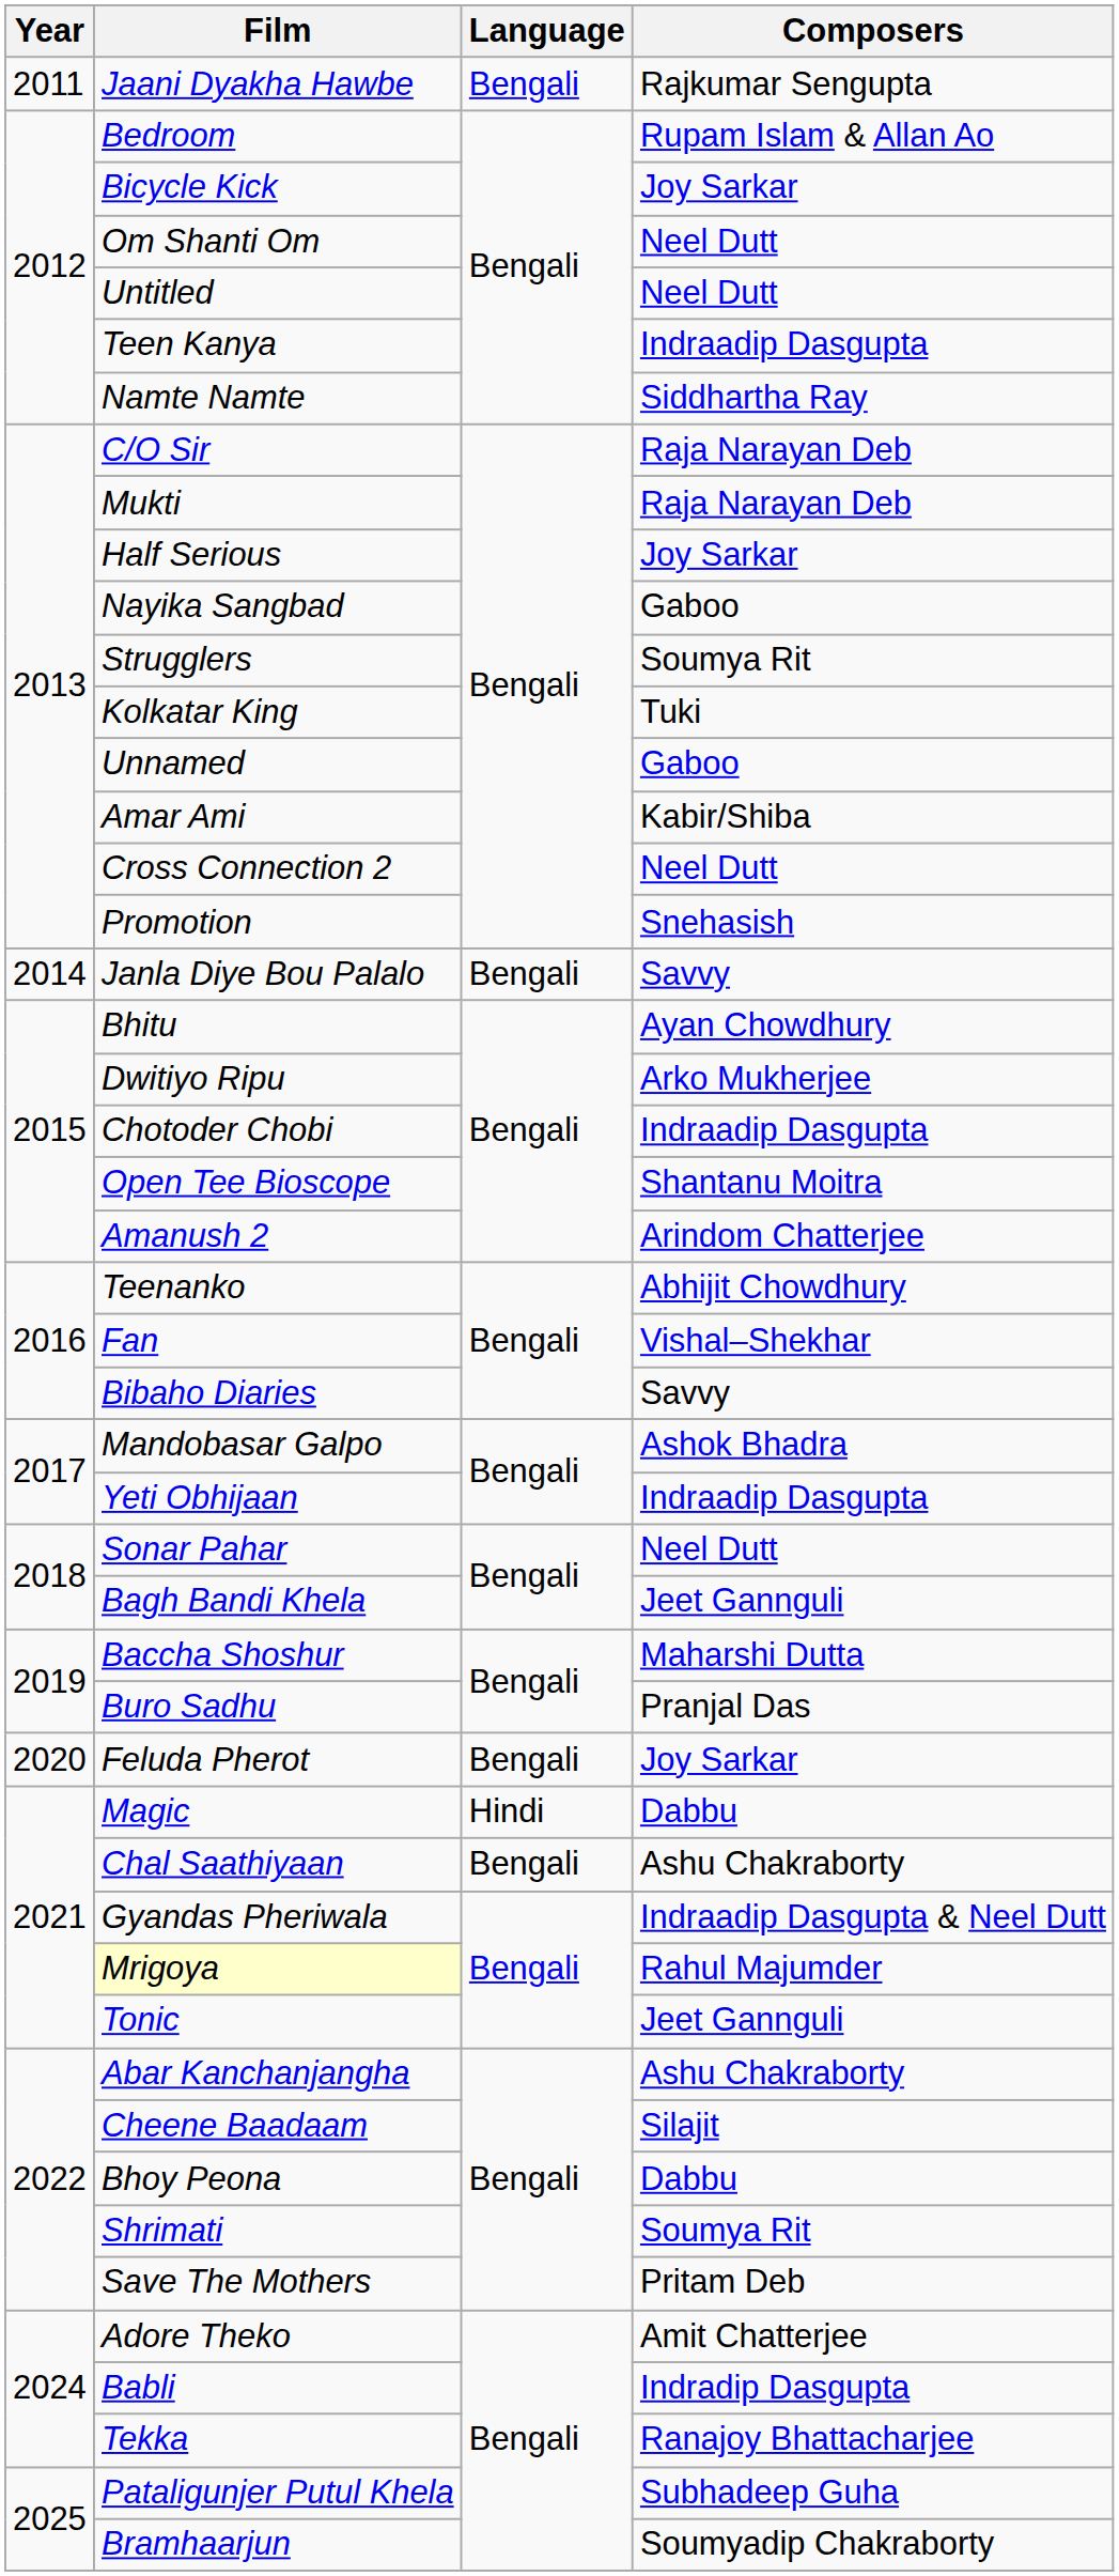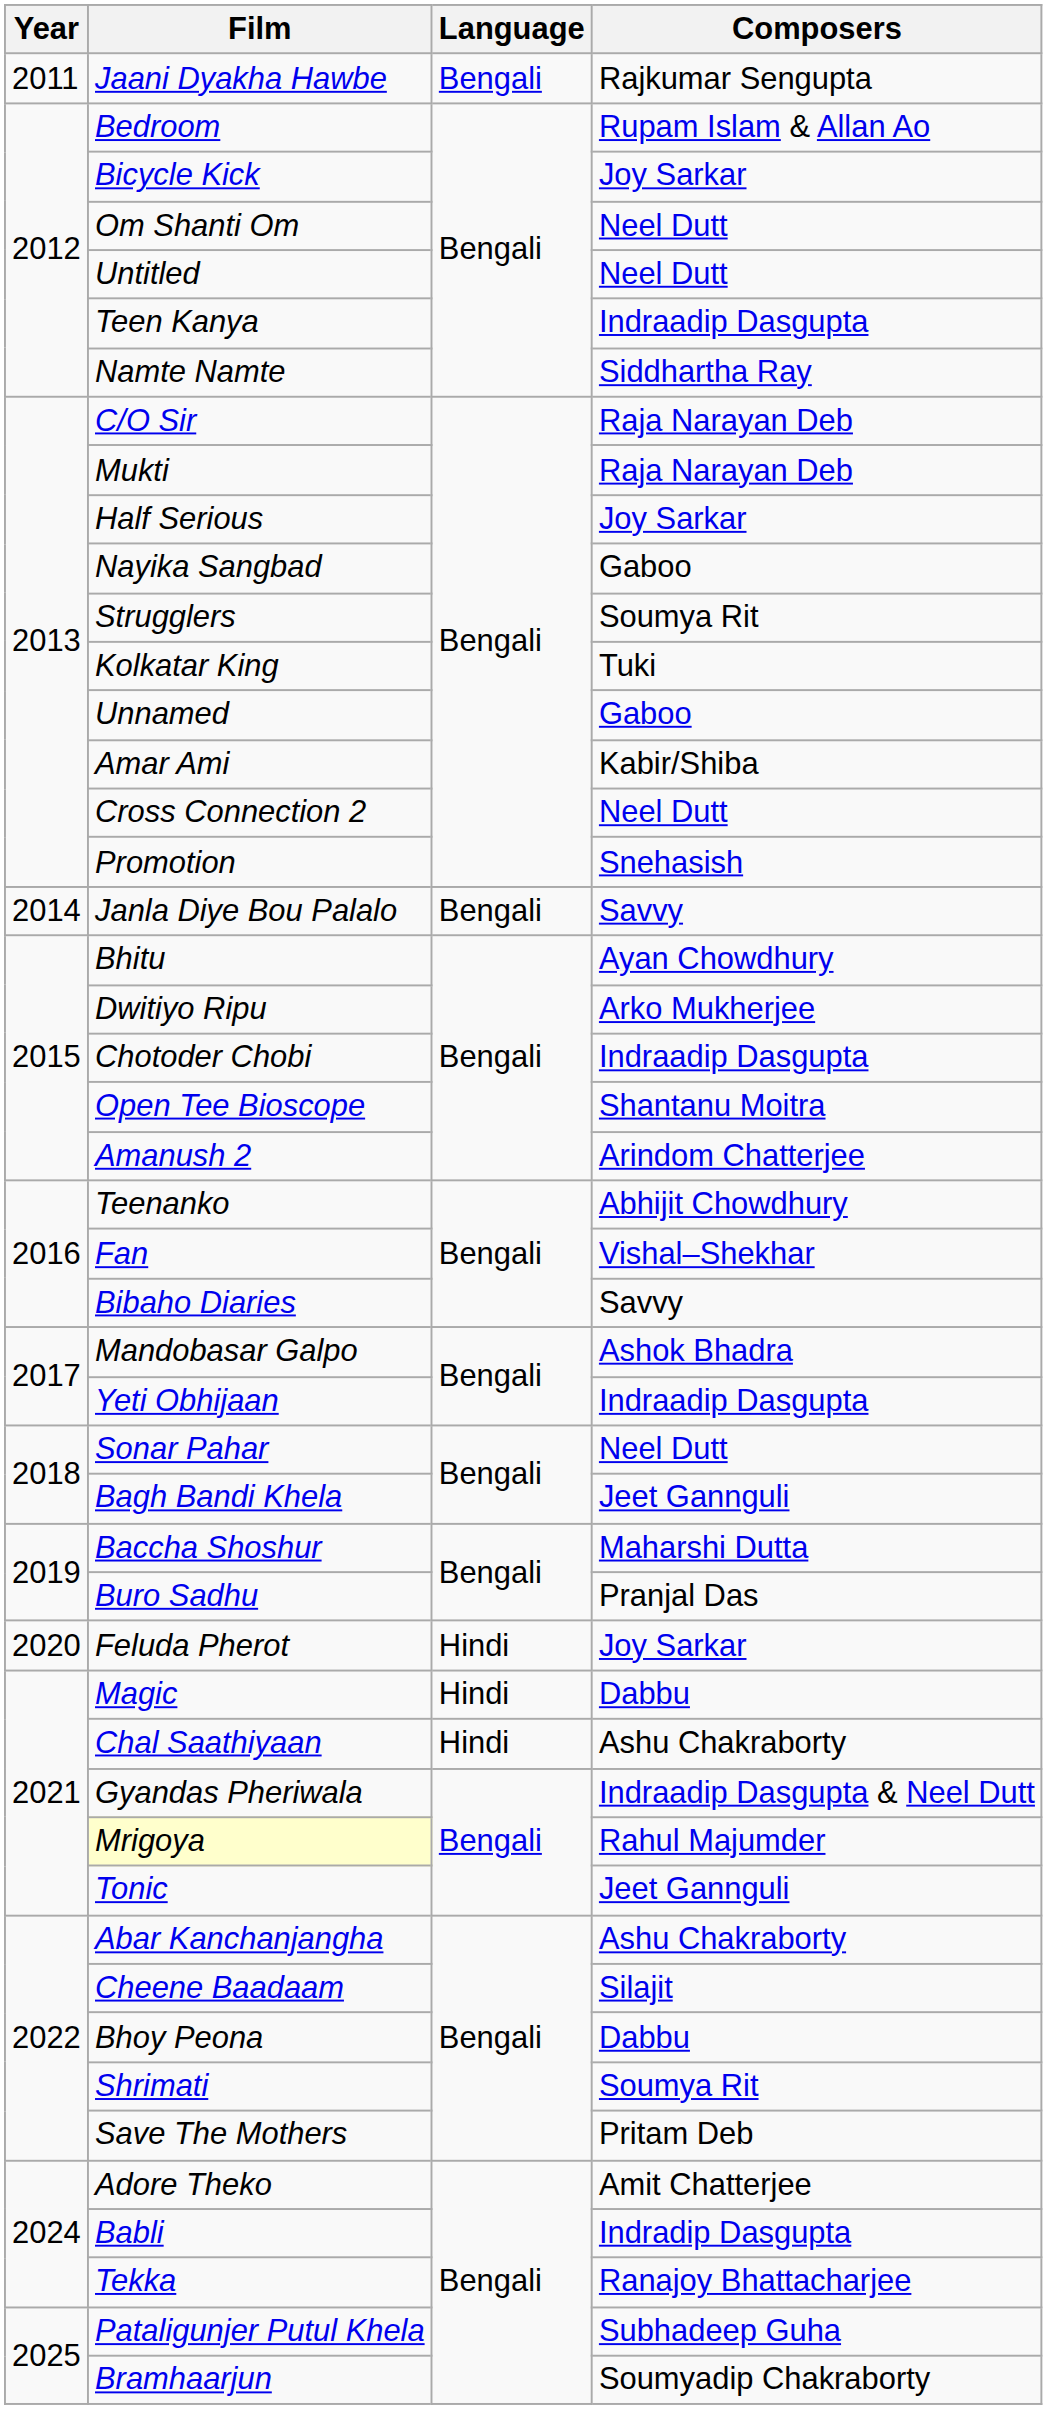Feluda Pherot | Language: Bengali -> Hindi
Chal Saathiyaan | Language: Bengali -> Hindi
